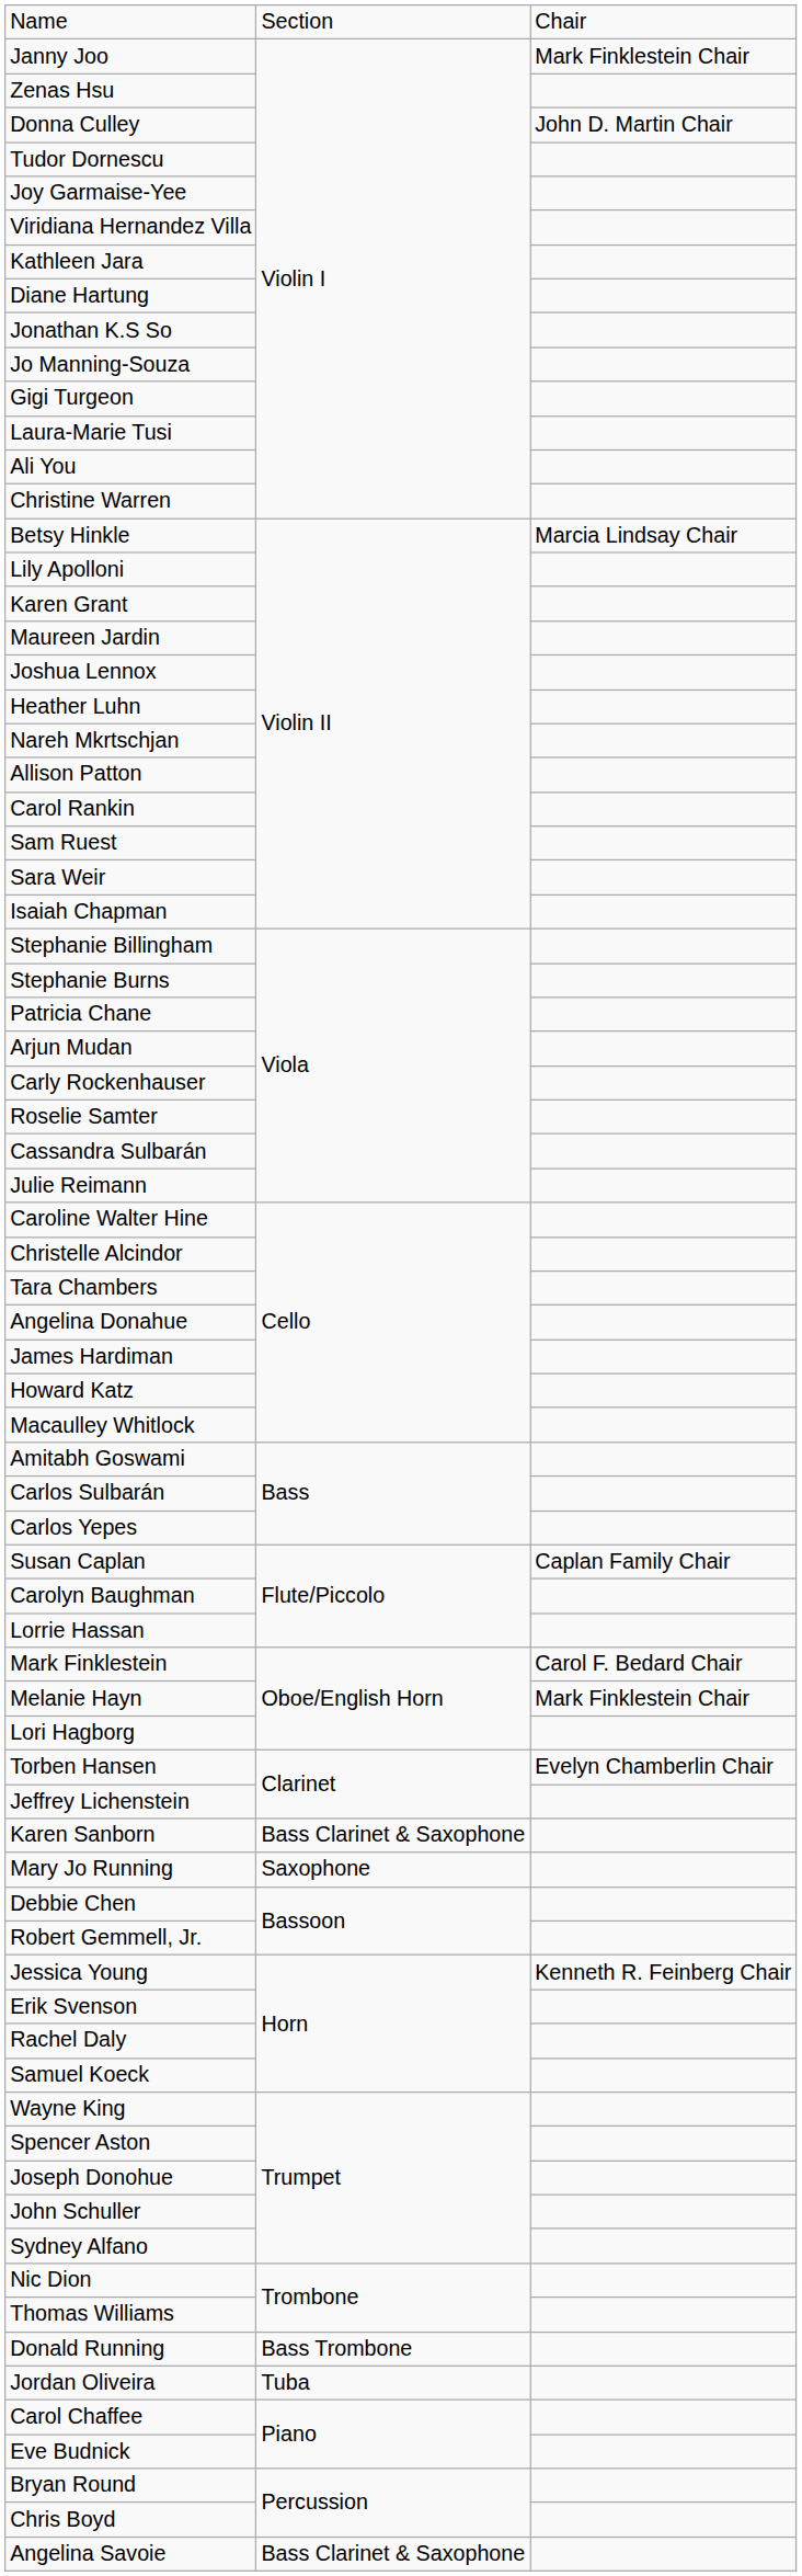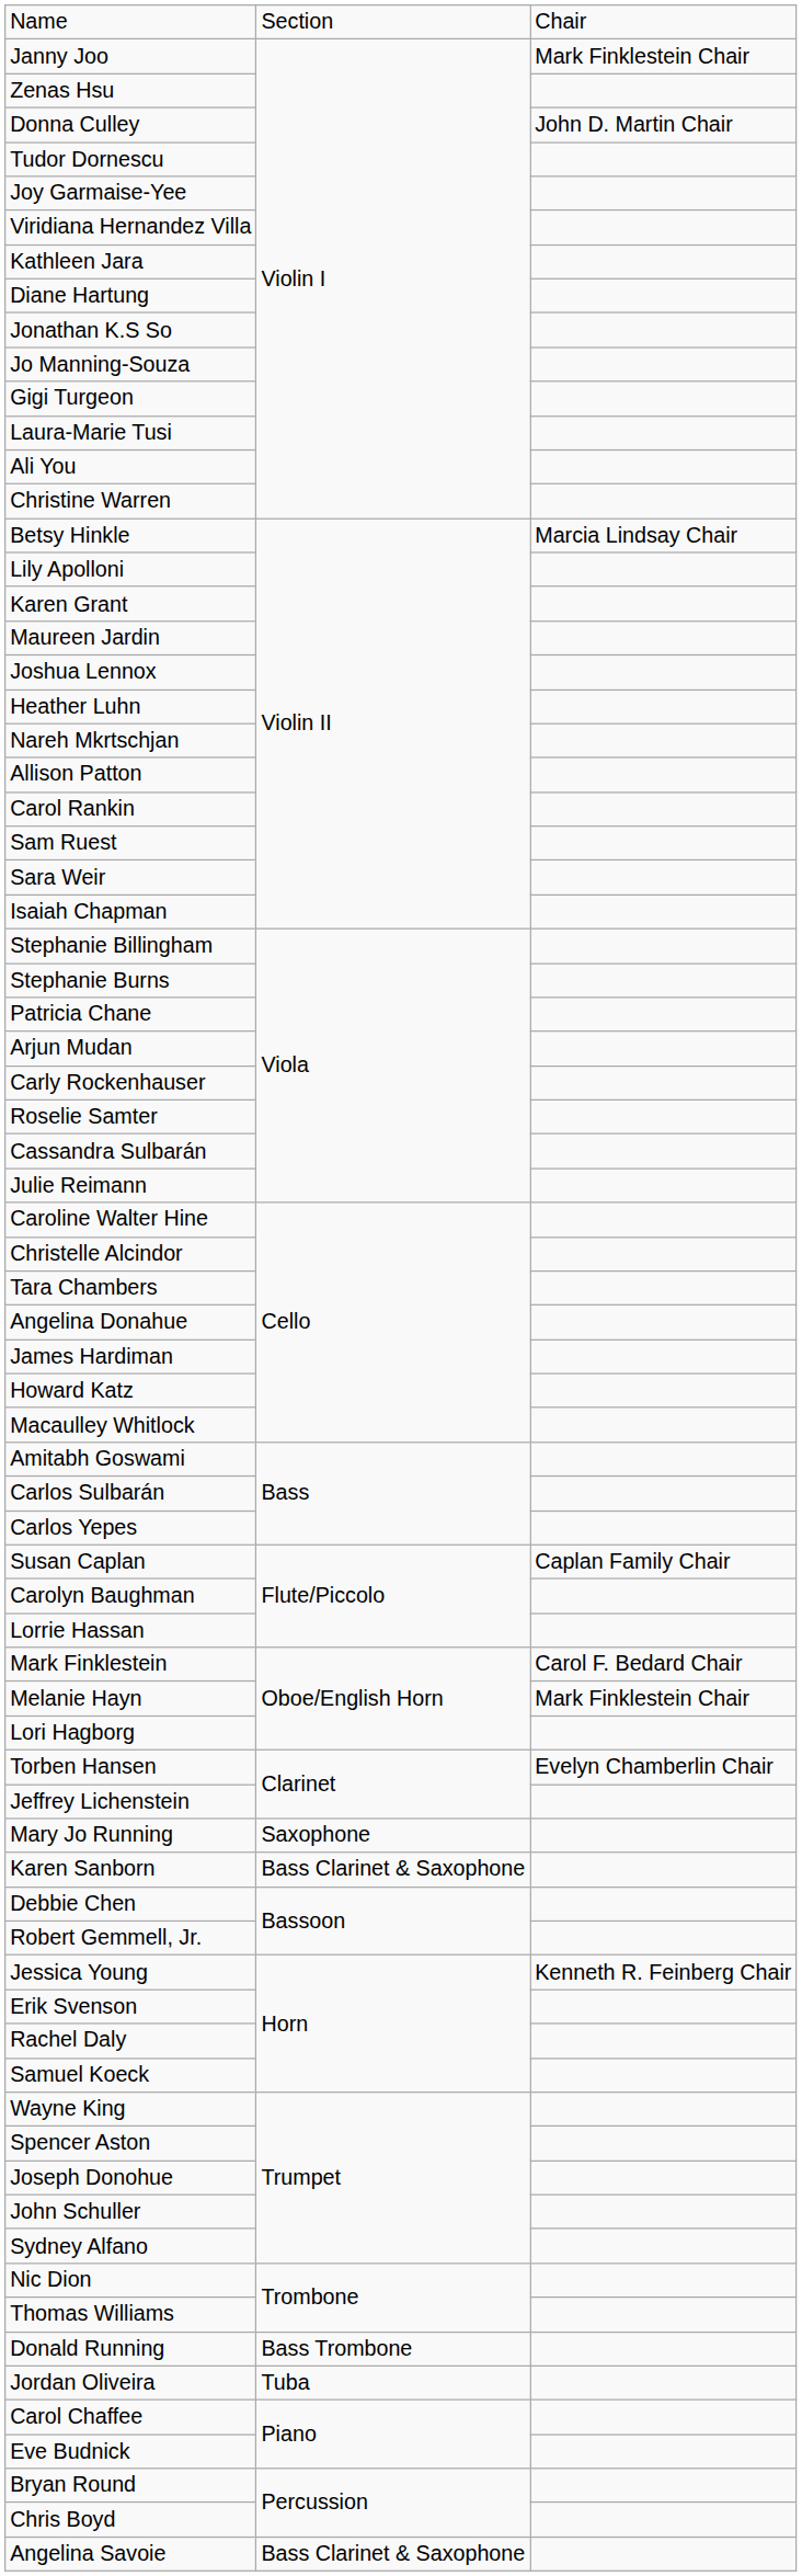rows swapped: Karen Sanborn <-> Mary Jo Running
